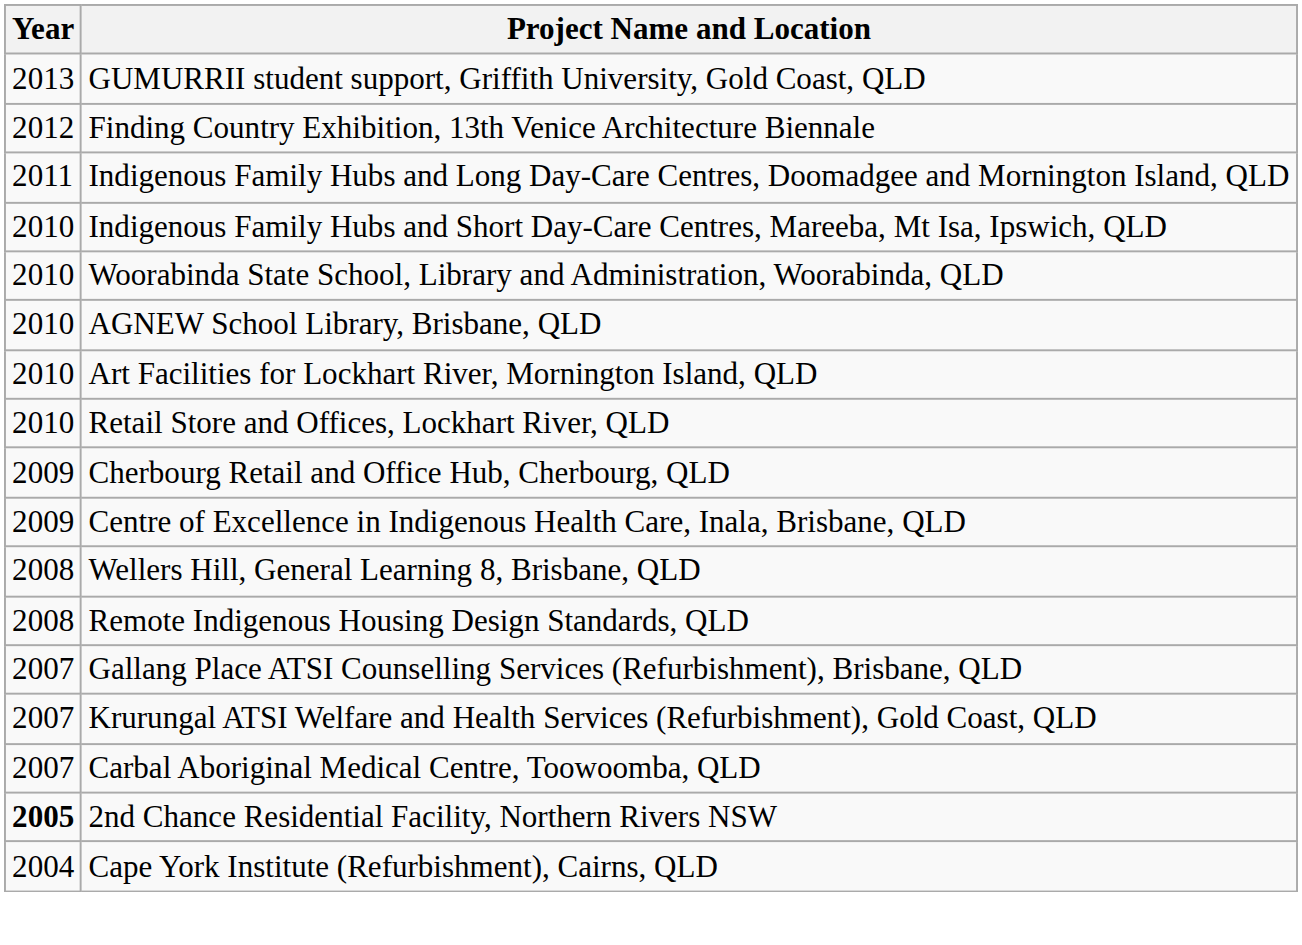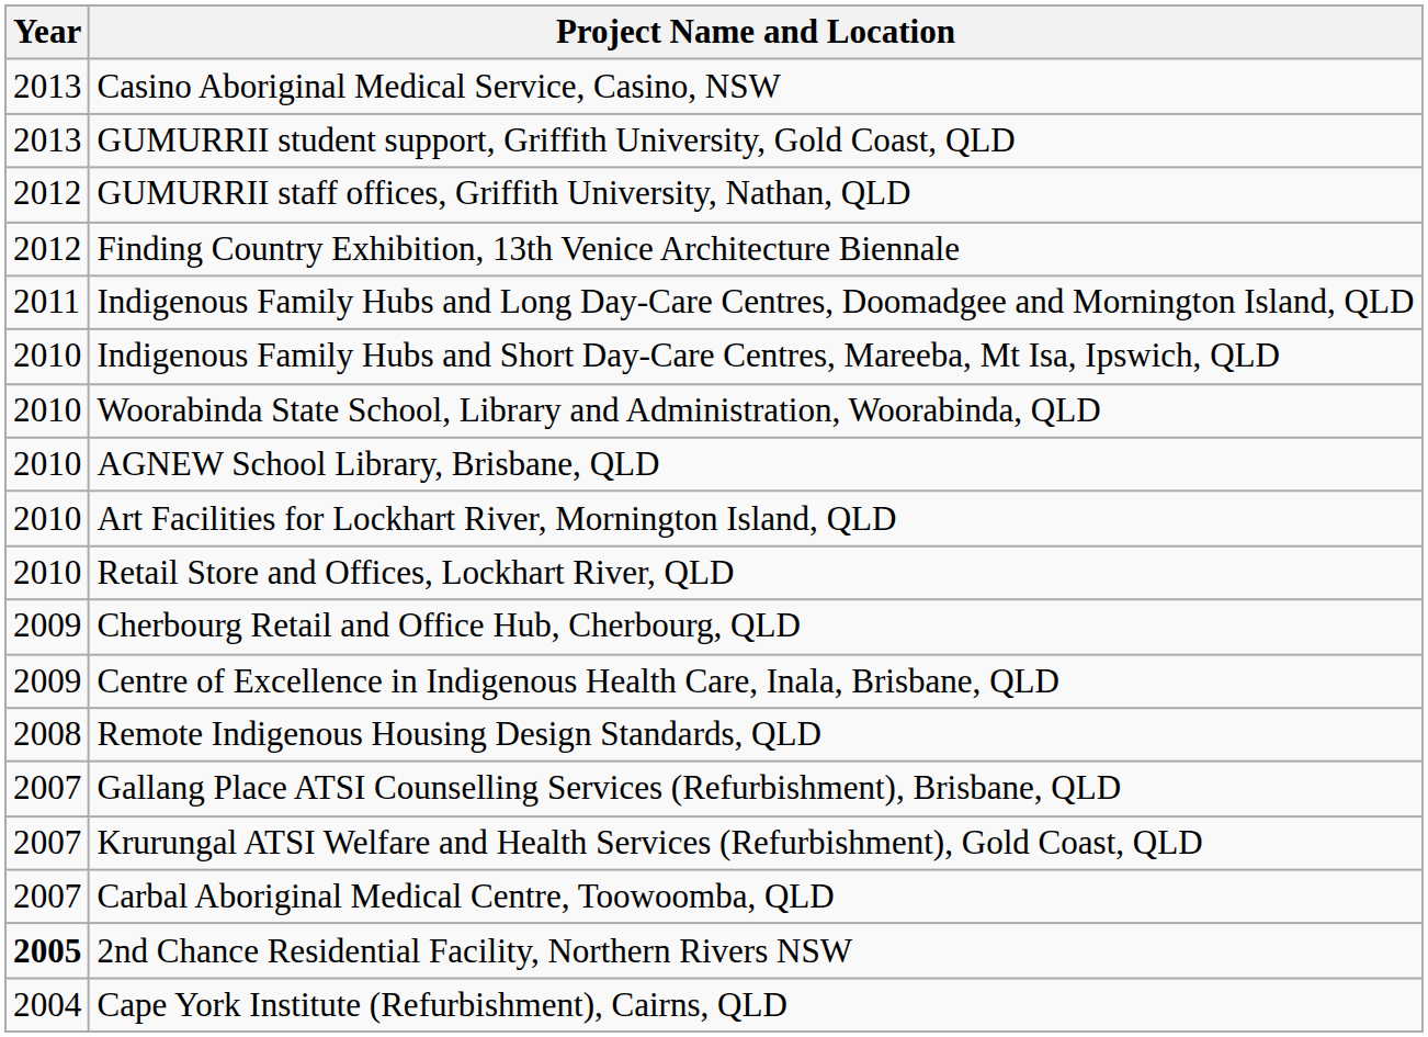+ row: 2013 | Casino Aboriginal Medical Service, Casino, NSW
+ row: 2012 | GUMURRII staff offices, Griffith University, Nathan, QLD
- row: 2008 | Wellers Hill, General Learning 8, Brisbane, QLD
